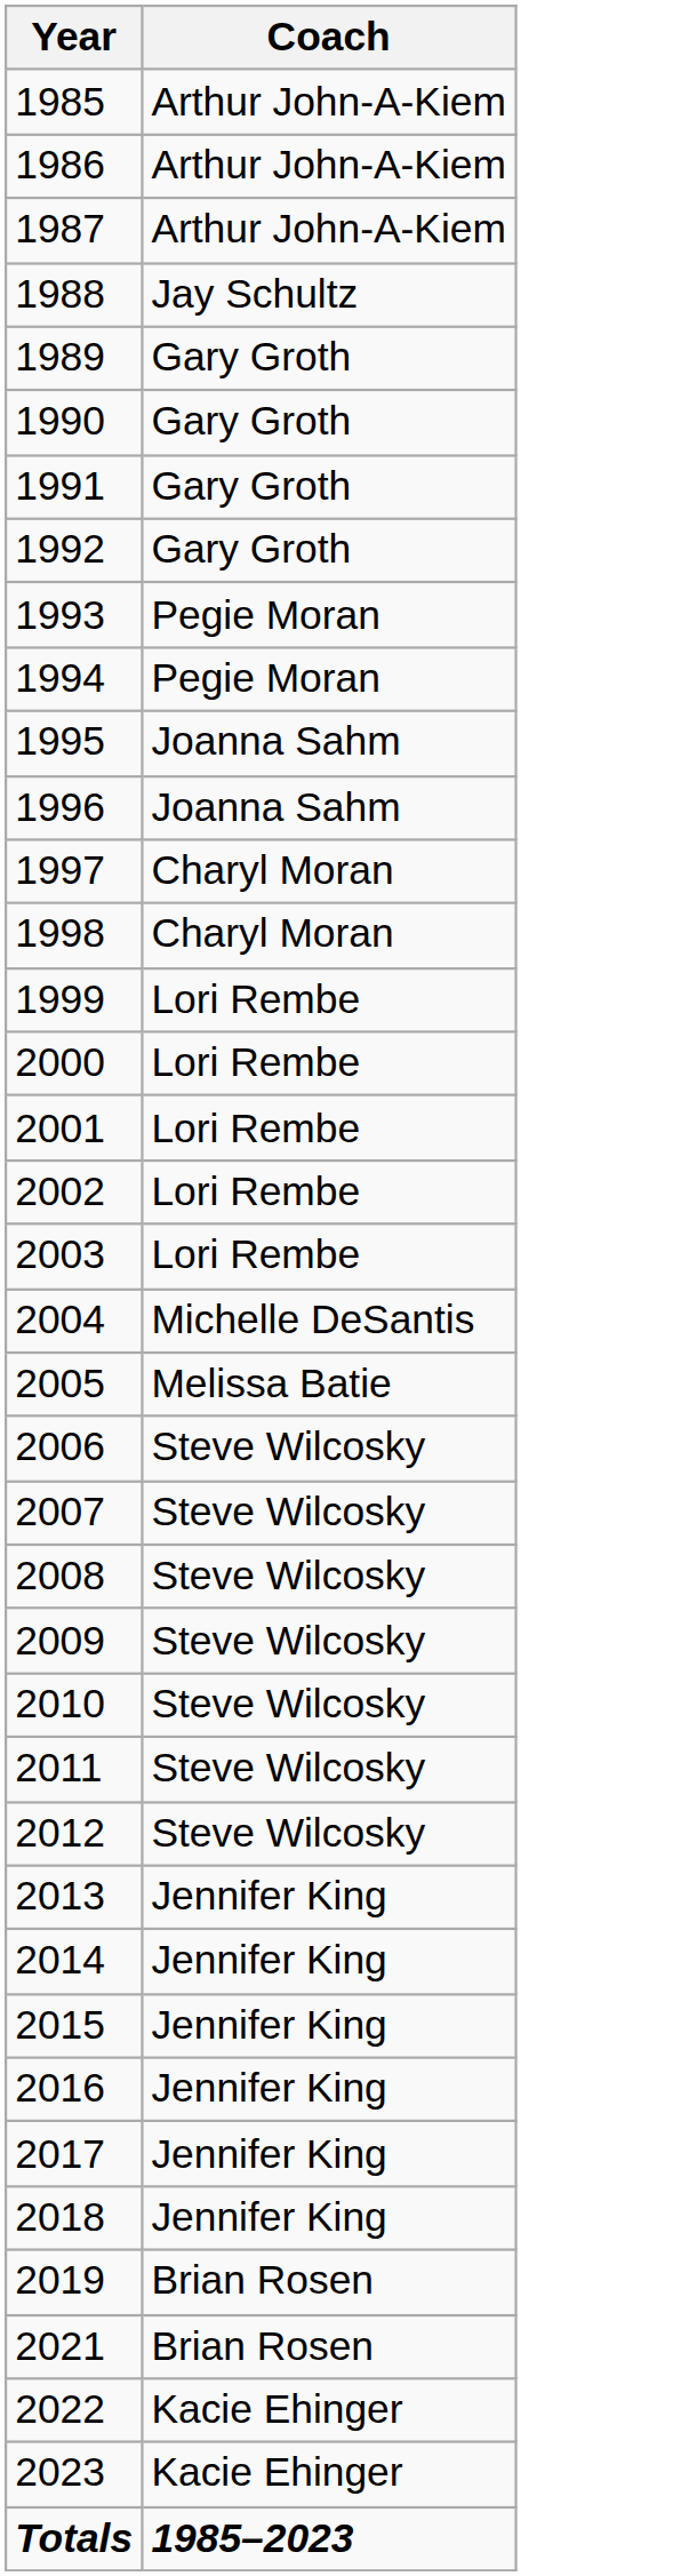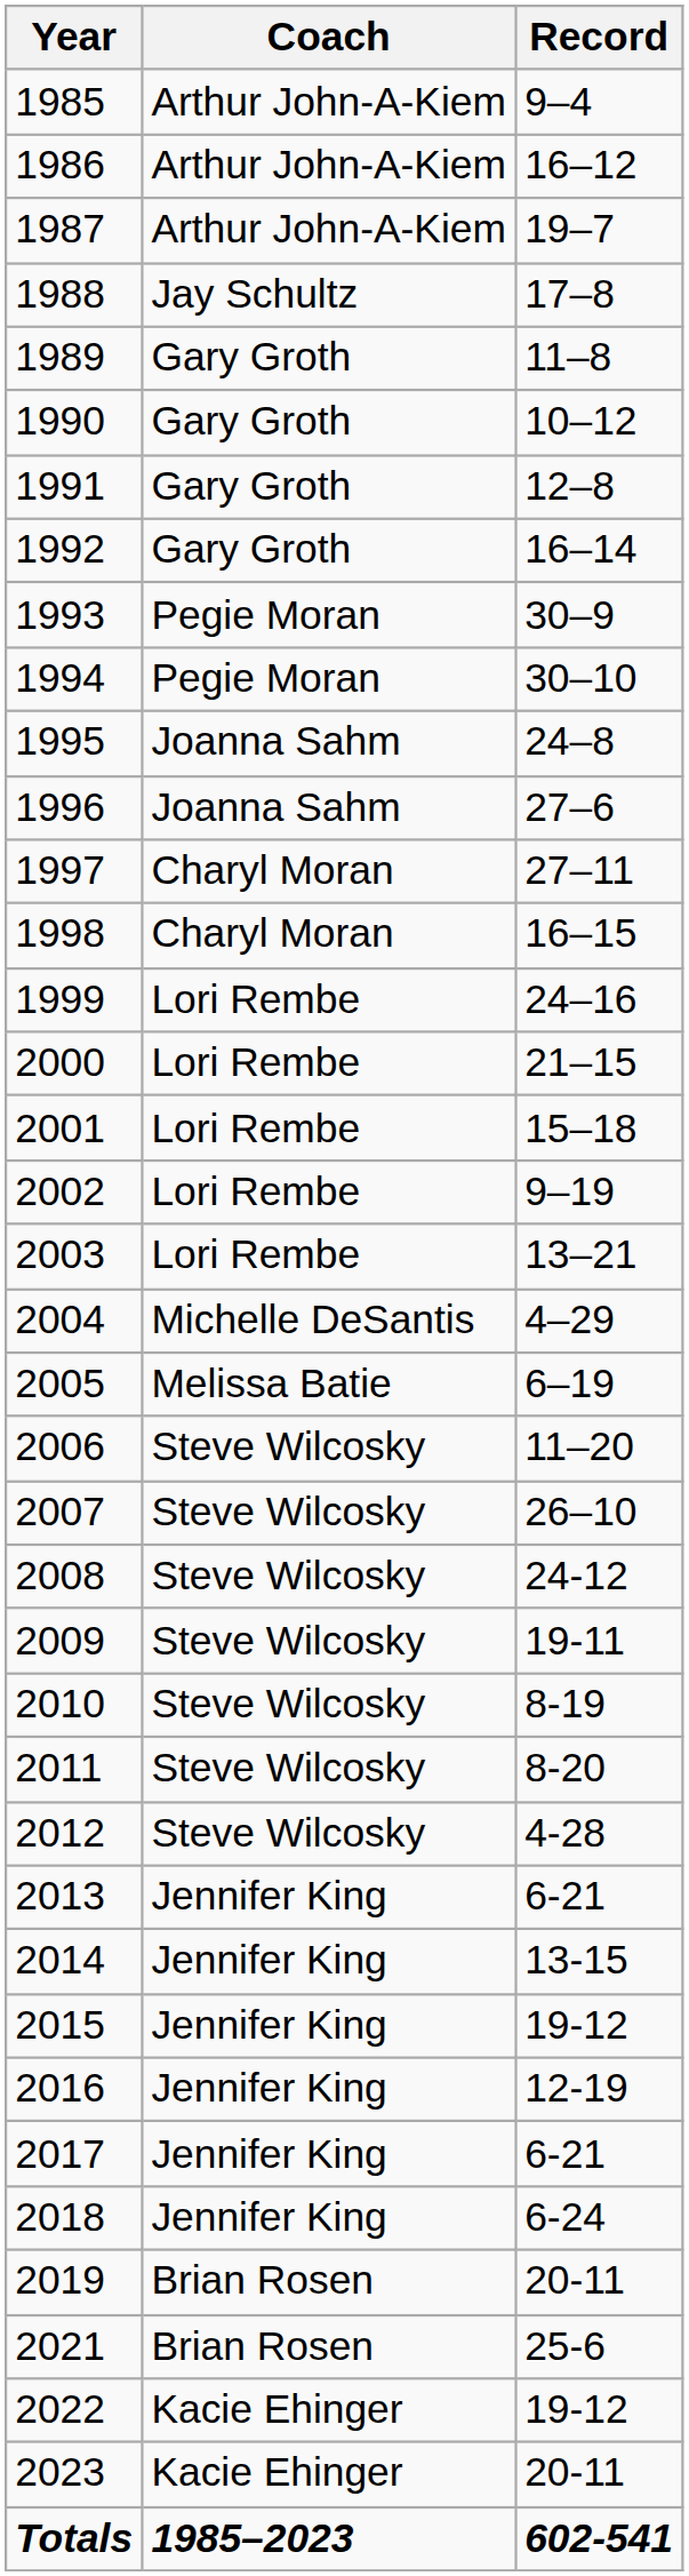+ column: Record | 9–4 | 16–12 | 19–7 | 17–8 | 11–8 | 10–12 | 12–8 | 16–14 | 30–9 | 30–10 | 24–8 | 27–6 | 27–11 | 16–15 | 24–16 | 21–15 | 15–18 | 9–19 | 13–21 | 4–29 | 6–19 | 11–20 | 26–10 | 24-12 | 19-11 | 8-19 | 8-20 | 4-28 | 6-21 | 13-15 | 19-12 | 12-19 | 6-21 | 6-24 | 20-11 | 25-6 | 19-12 | 20-11 | 602-541
